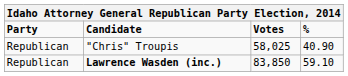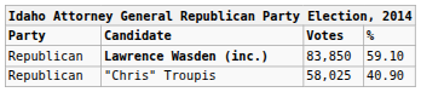rows swapped: Lawrence Wasden (inc.) <-> "Chris" Troupis
